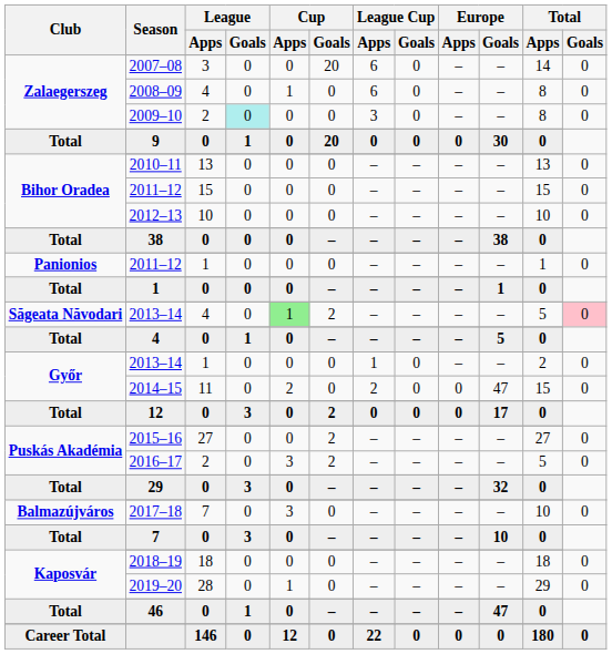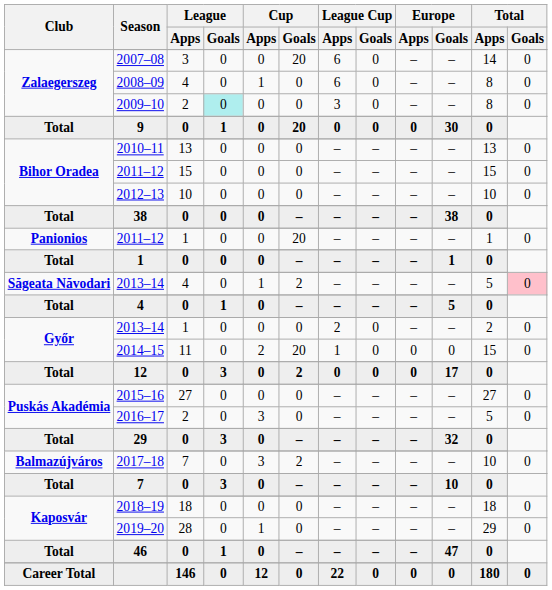Panionios / 2011–12 | Cup / Goals: 0 -> 20
Săgeata Năvodari / 2013–14 | Cup / Apps: lightgreen background -> no background
Győr / 2013–14 | League Cup / Apps: 1 -> 2
2014–15 | Cup / Goals: 0 -> 20
2014–15 | League Cup / Apps: 2 -> 1
2014–15 | Europe / Goals: 47 -> 0
2015–16 | Cup / Goals: 2 -> 0
2016–17 | Cup / Goals: 2 -> 0
2017–18 | Cup / Goals: 0 -> 2
